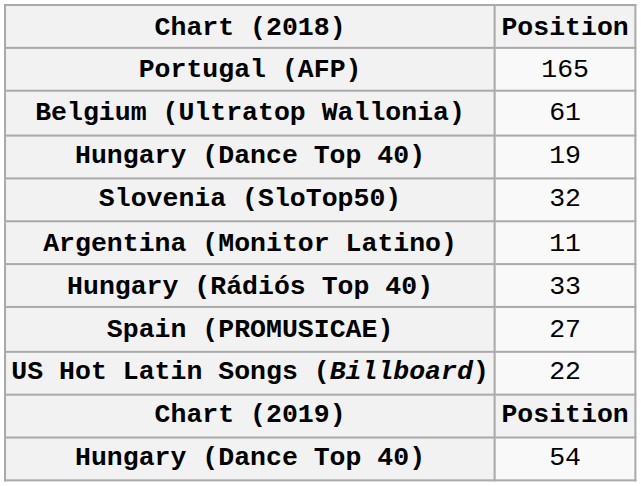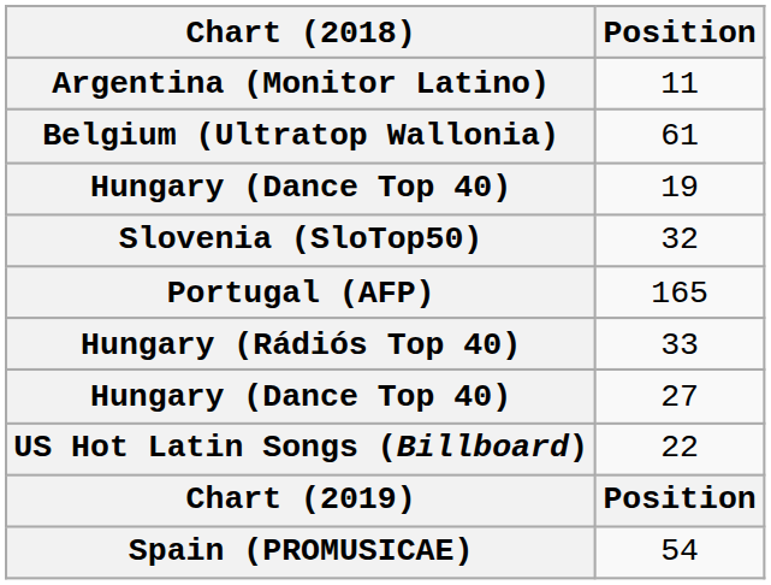rows swapped: 11 <-> 165
27 | Chart (2018): Spain (PROMUSICAE) -> Hungary (Dance Top 40)
54 | Chart (2018): Hungary (Dance Top 40) -> Spain (PROMUSICAE)
